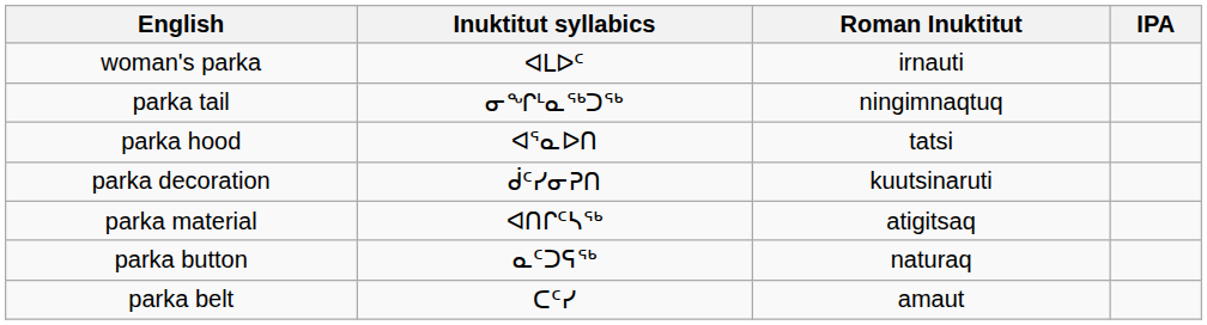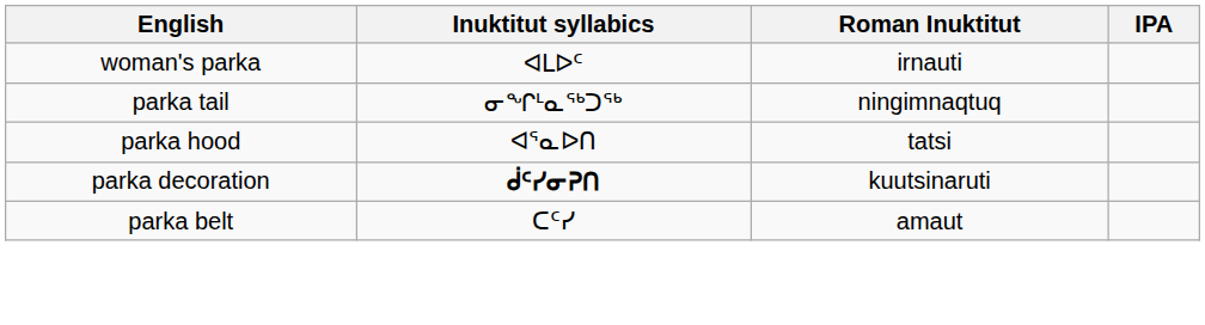parka decoration | Inuktitut syllabics: normal -> bold
- row: parka material | ᐊᑎᒋᑦᓴᖅ | atigitsaq
- row: parka button | ᓇᑦᑐᕋᖅ | naturaq
